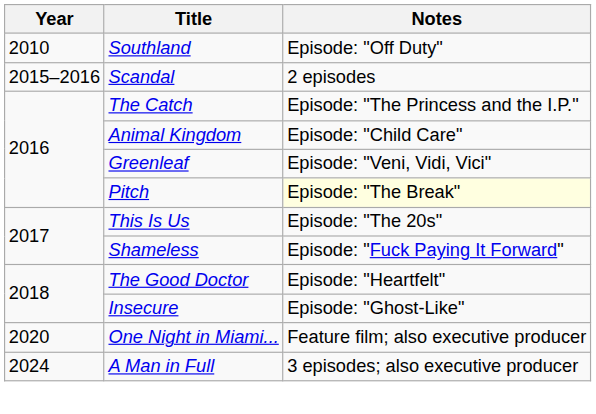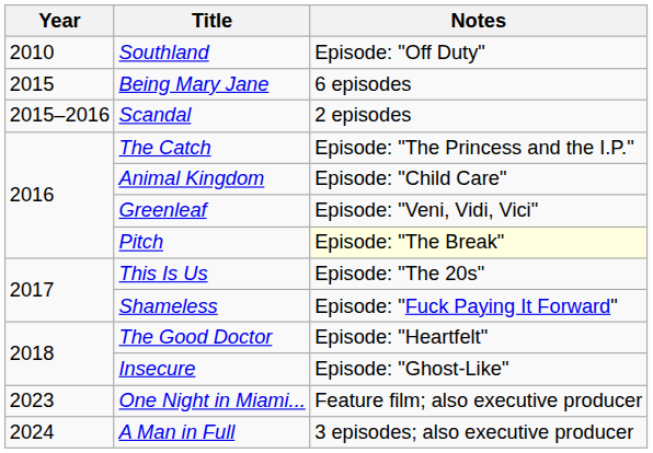+ row: 2015 | Being Mary Jane | 6 episodes
One Night in Miami... | Year: 2020 -> 2023
